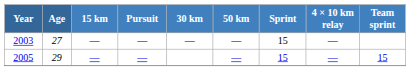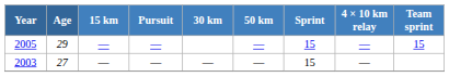rows swapped: 2003 <-> 2005
